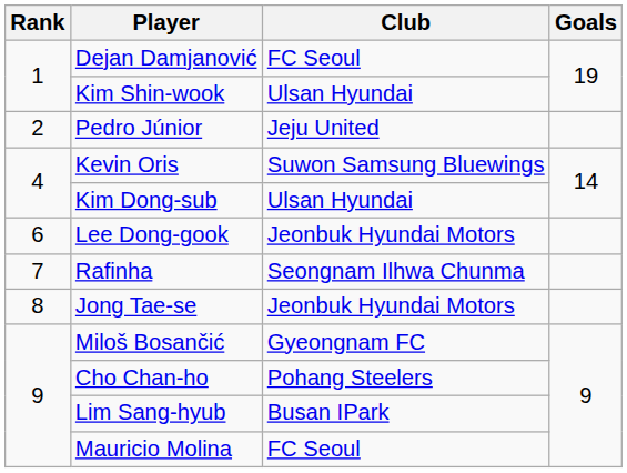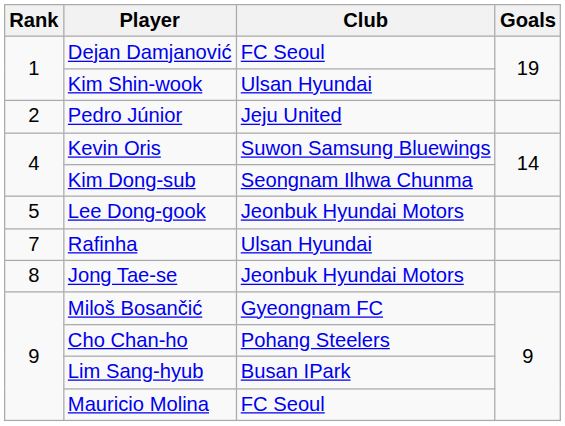Kim Dong-sub | Club: Ulsan Hyundai -> Seongnam Ilhwa Chunma
Lee Dong-gook | Rank: 6 -> 5
Rafinha | Club: Seongnam Ilhwa Chunma -> Ulsan Hyundai
